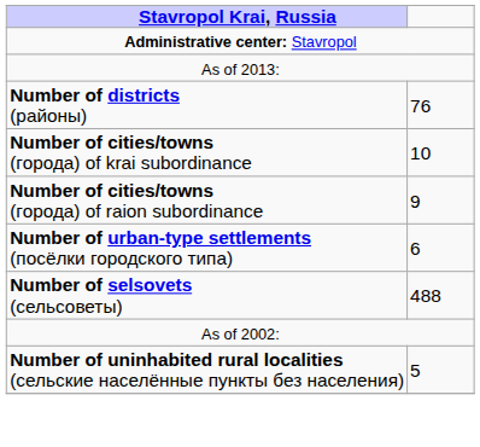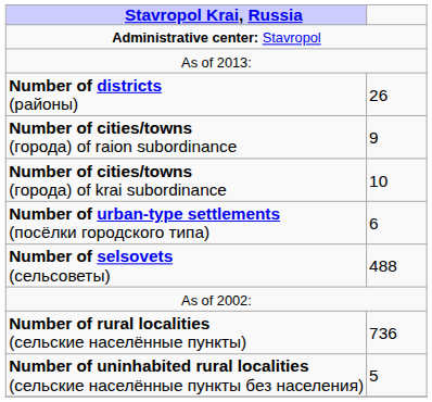Number of districts (районы) | column 2: 76 -> 26
rows swapped: Number of cities/towns (города) of krai subordinance <-> Number of cities/towns (города) of raion subordinance
+ row: Number of rural localities (сельские населённые пункты) | 736
